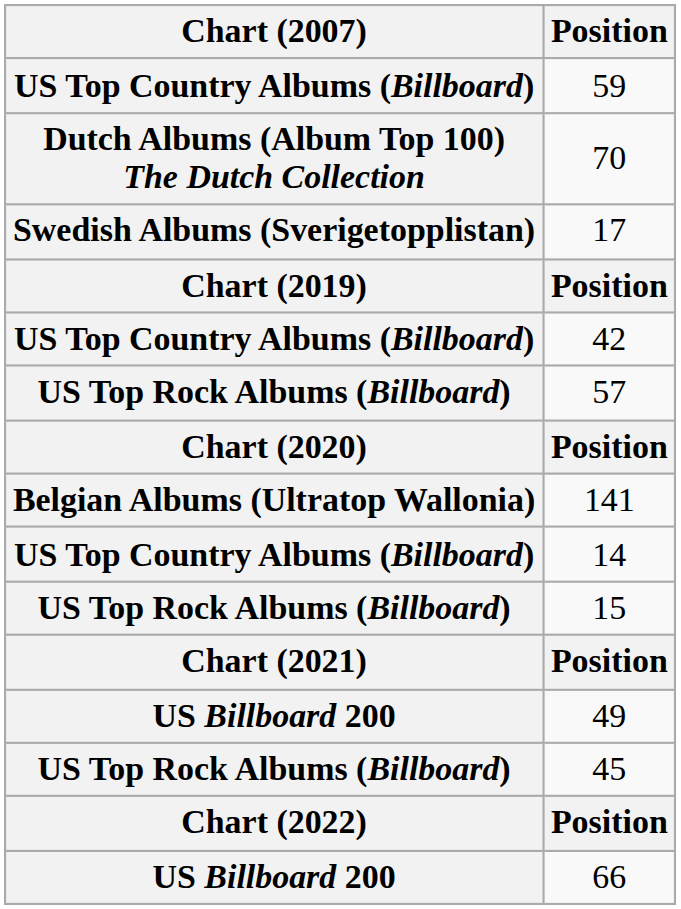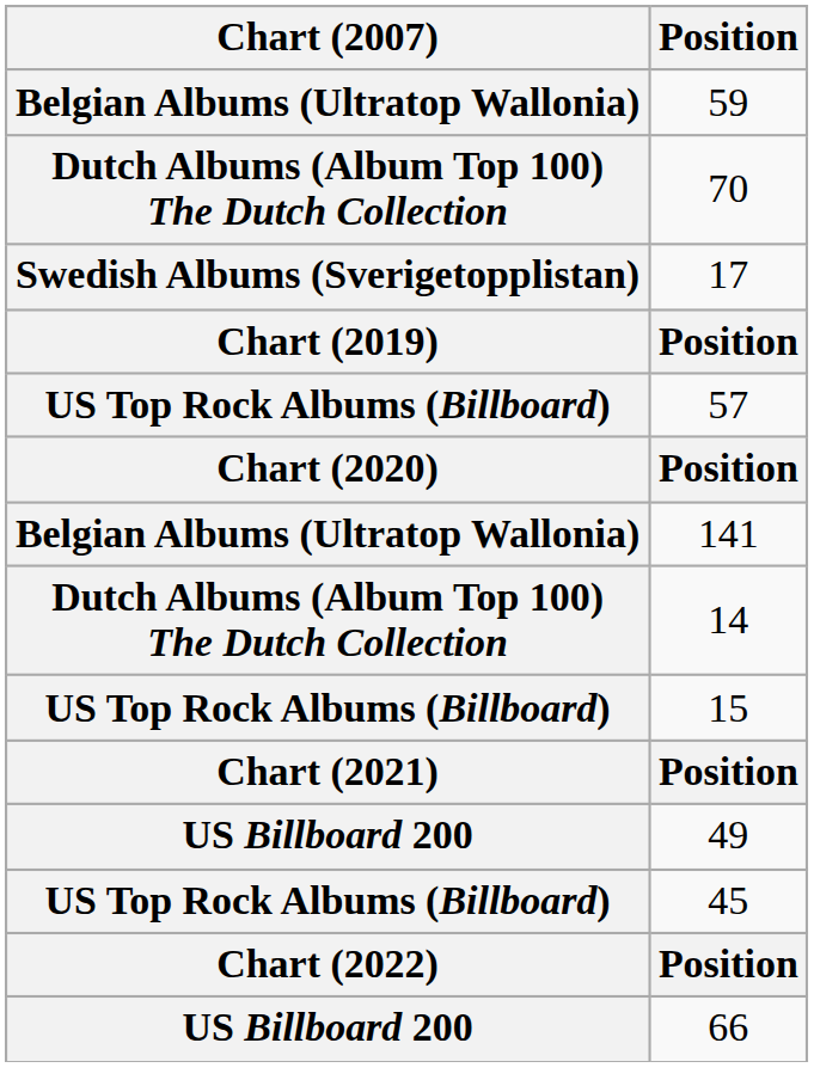59 | Chart (2007): US Top Country Albums (Billboard) -> Belgian Albums (Ultratop Wallonia)
- row: US Top Country Albums (Billboard) | 42
14 | Chart (2007): US Top Country Albums (Billboard) -> Dutch Albums (Album Top 100) The Dutch Collection
